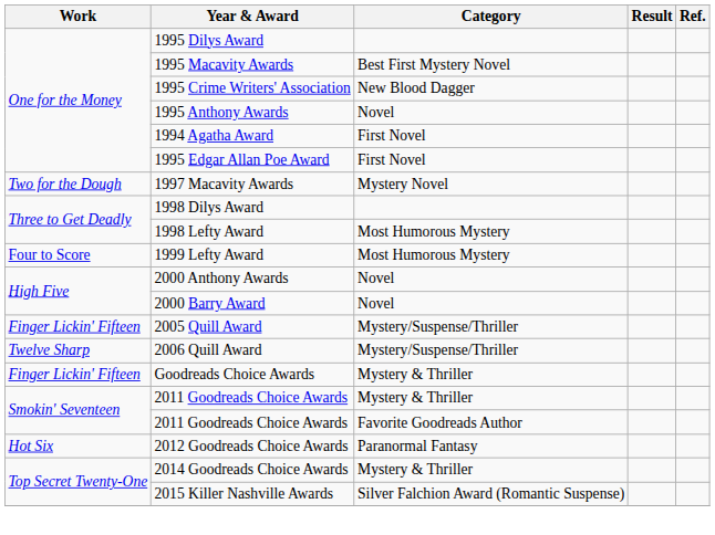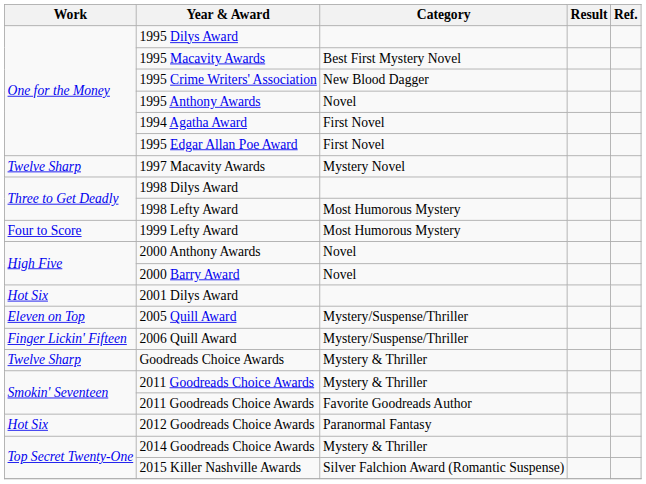1997 Macavity Awards | Work: Two for the Dough -> Twelve Sharp
+ row: Hot Six | 2001 Dilys Award
2005 Quill Award | Work: Finger Lickin' Fifteen -> Eleven on Top
2006 Quill Award | Work: Twelve Sharp -> Finger Lickin' Fifteen
Goodreads Choice Awards | Work: Finger Lickin' Fifteen -> Twelve Sharp
